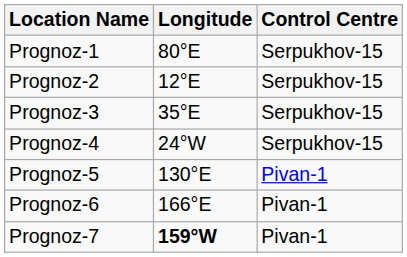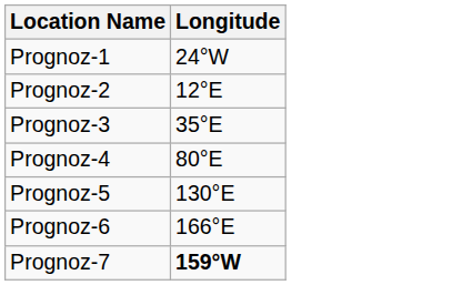- column: Control Centre | Serpukhov-15 | Serpukhov-15 | Serpukhov-15 | Serpukhov-15 | Pivan-1 | Pivan-1 | Pivan-1
Prognoz-1 | Longitude: 80°E -> 24°W
Prognoz-4 | Longitude: 24°W -> 80°E
